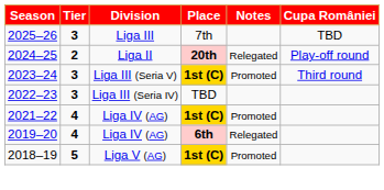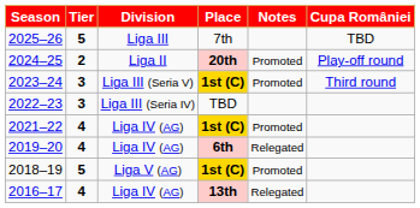2025–26 | Tier: 3 -> 5
2024–25 | Notes: Relegated -> Promoted
+ row: 2016–17 | 4 | Liga IV (AG) | 13th | Relegated
